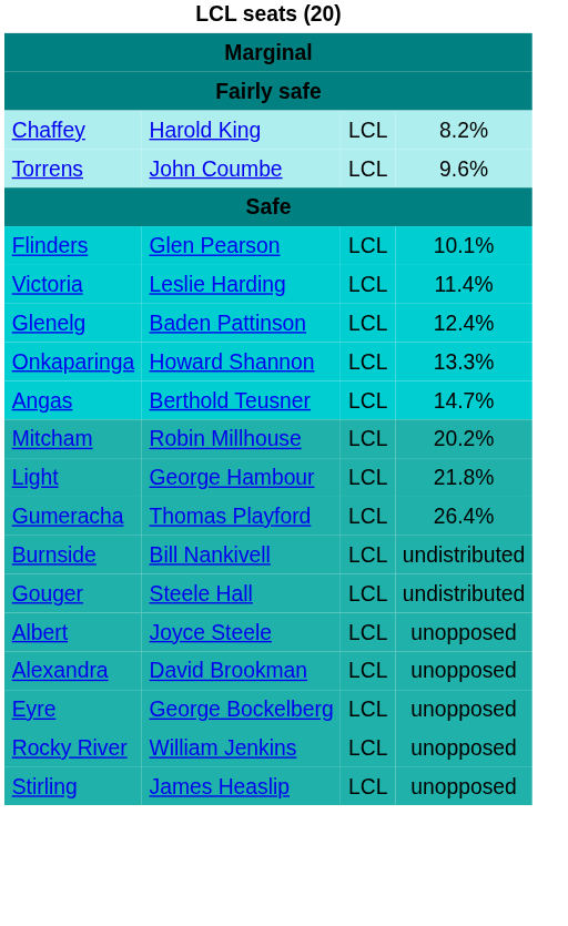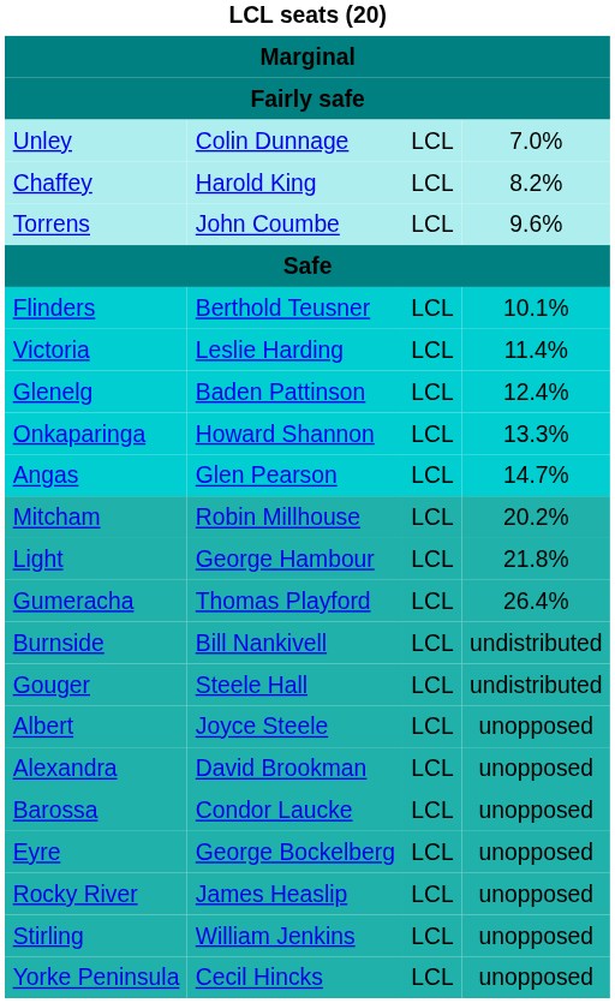+ row: Unley | Colin Dunnage | LCL | 7.0%
Flinders | column 2: Glen Pearson -> Berthold Teusner
Angas | column 2: Berthold Teusner -> Glen Pearson
+ row: Barossa | Condor Laucke | LCL | unopposed
Rocky River | column 2: William Jenkins -> James Heaslip
Stirling | column 2: James Heaslip -> William Jenkins
+ row: Yorke Peninsula | Cecil Hincks | LCL | unopposed
